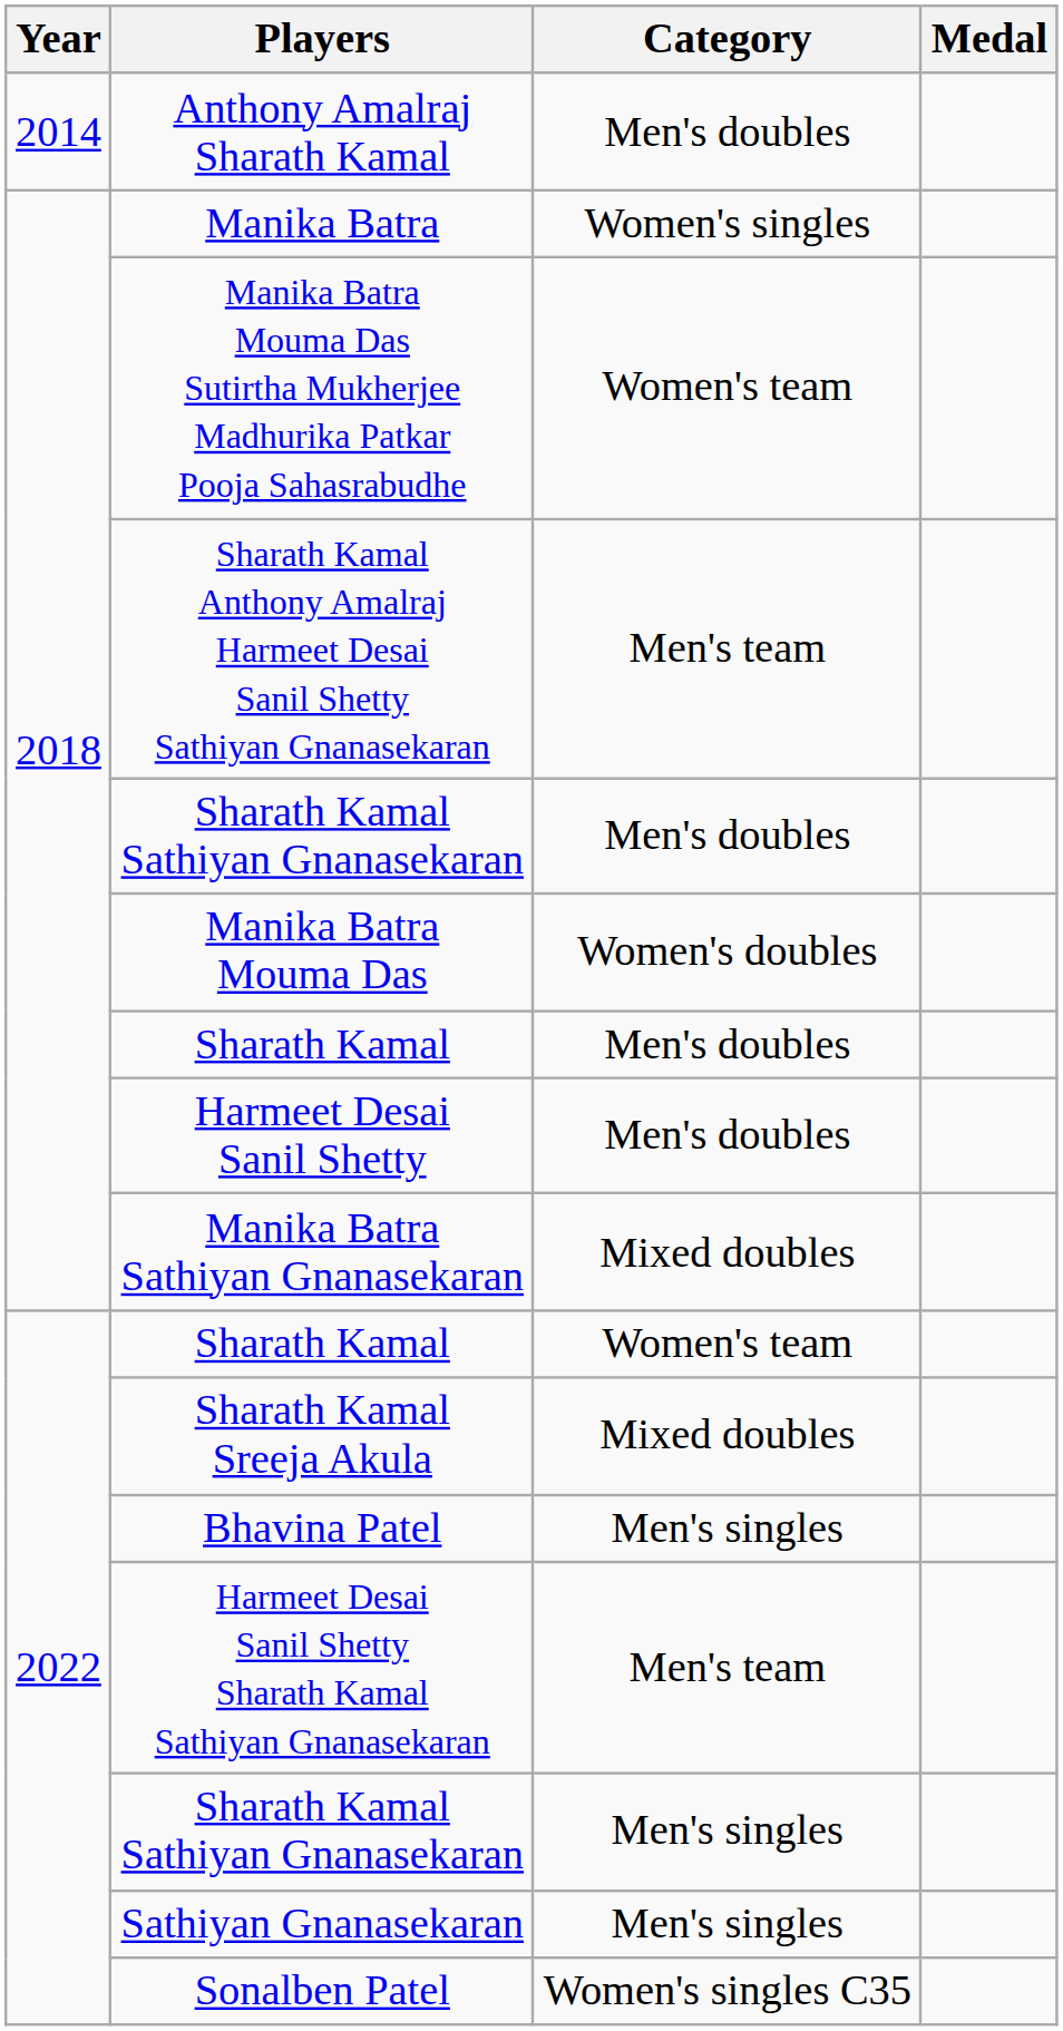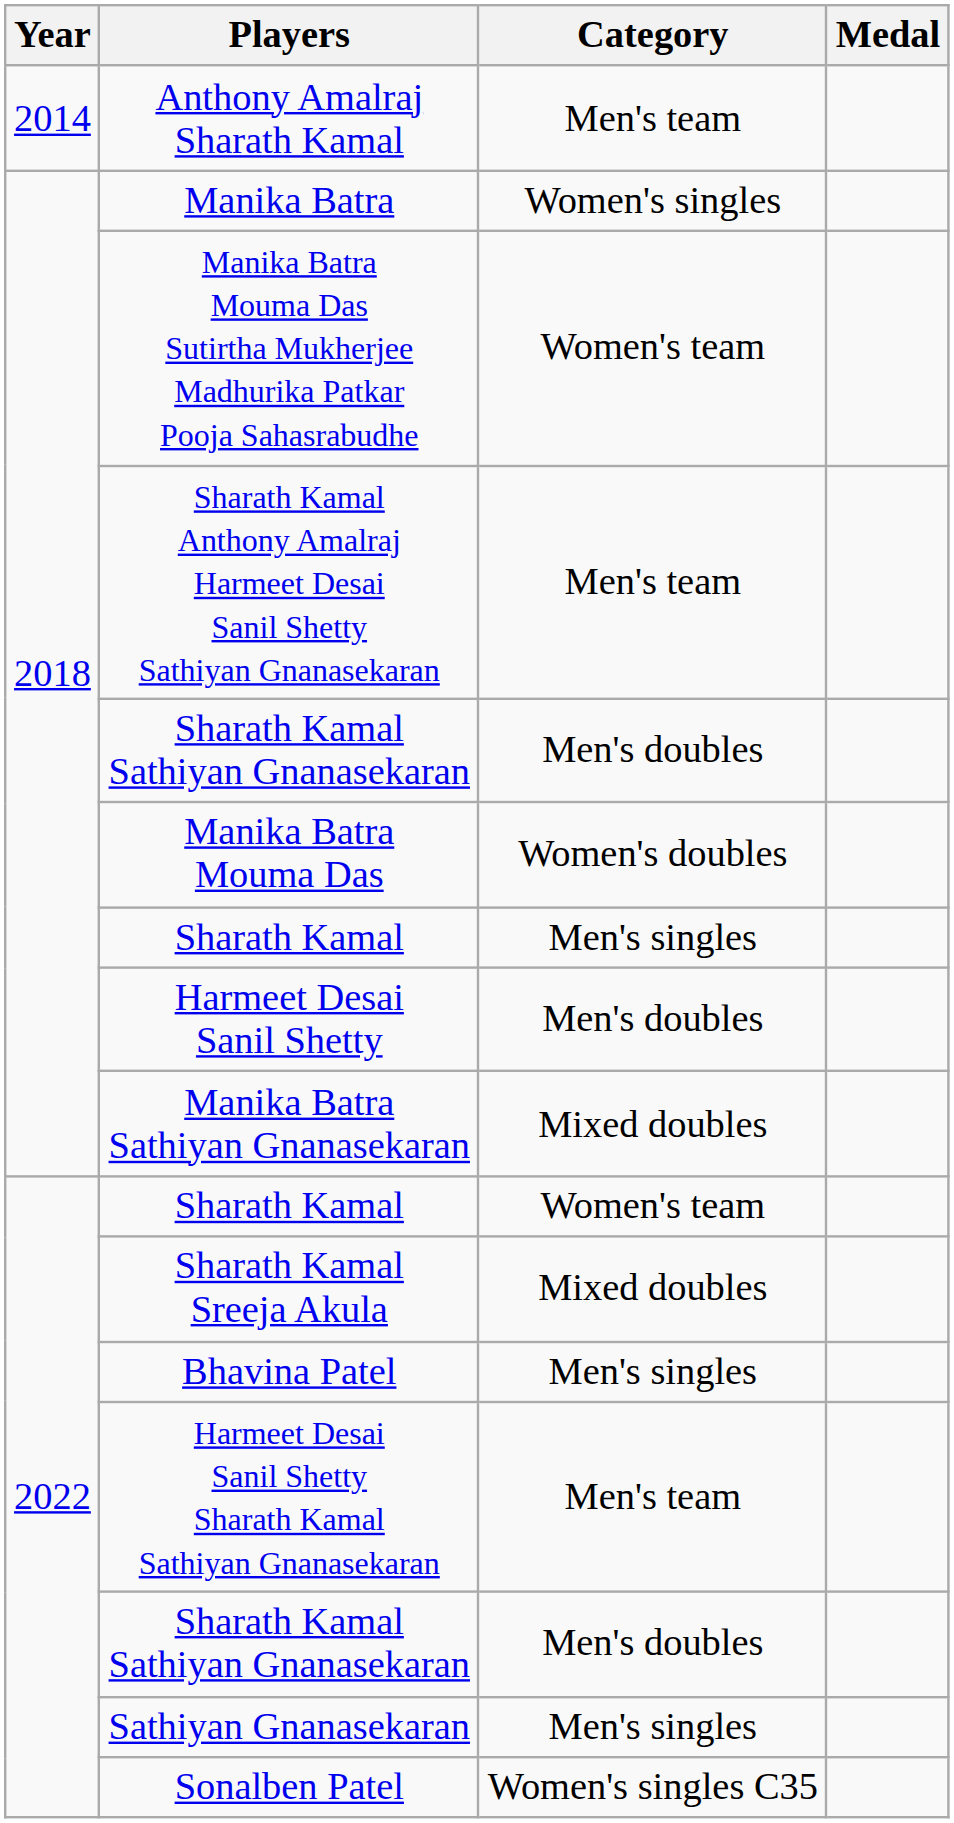Anthony Amalraj Sharath Kamal | Category: Men's doubles -> Men's team
2018 / Sharath Kamal | Category: Men's doubles -> Men's singles
2022 / Sharath Kamal Sathiyan Gnanasekaran | Category: Men's singles -> Men's doubles
